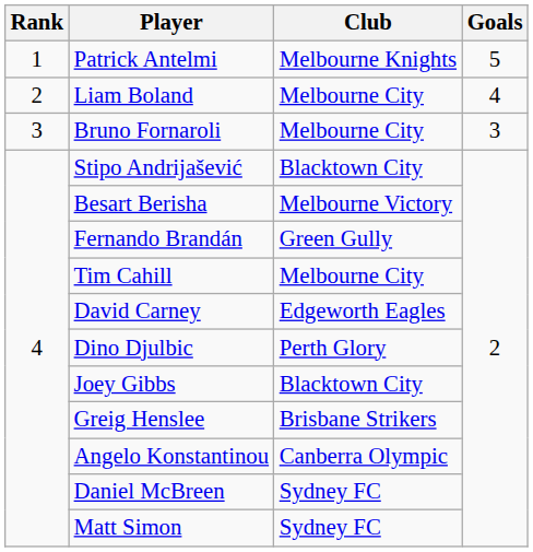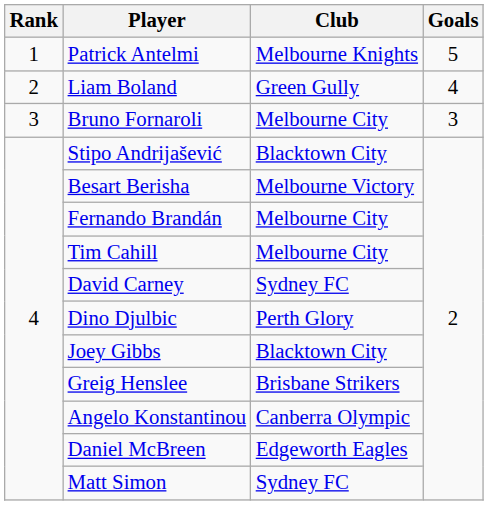Liam Boland | Club: Melbourne City -> Green Gully
Fernando Brandán | Club: Green Gully -> Melbourne City
David Carney | Club: Edgeworth Eagles -> Sydney FC
Daniel McBreen | Club: Sydney FC -> Edgeworth Eagles
